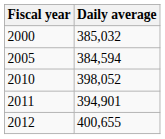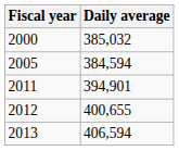- row: 2010 | 398,052
+ row: 2013 | 406,594
